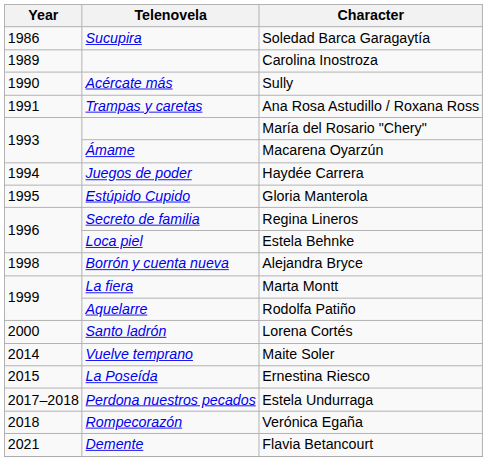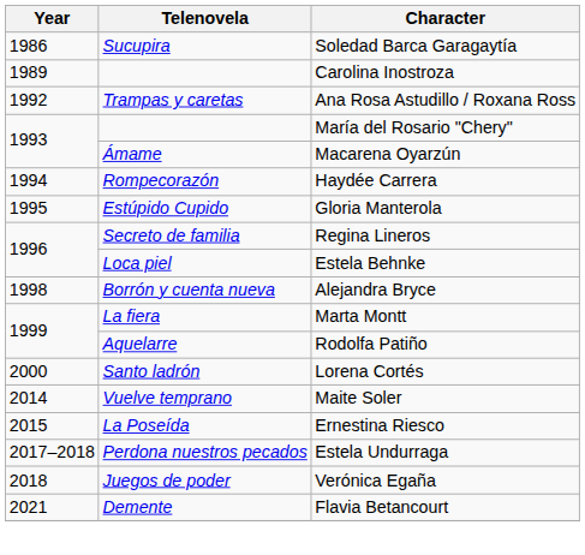- row: 1990 | Acércate más | Sully
Ana Rosa Astudillo / Roxana Ross | Year: 1991 -> 1992
Haydée Carrera | Telenovela: Juegos de poder -> Rompecorazón
Verónica Egaña | Telenovela: Rompecorazón -> Juegos de poder
